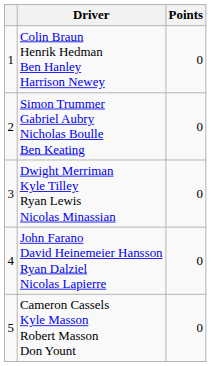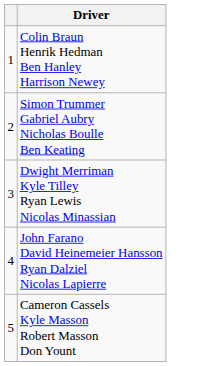- column: Points | 0 | 0 | 0 | 0 | 0
